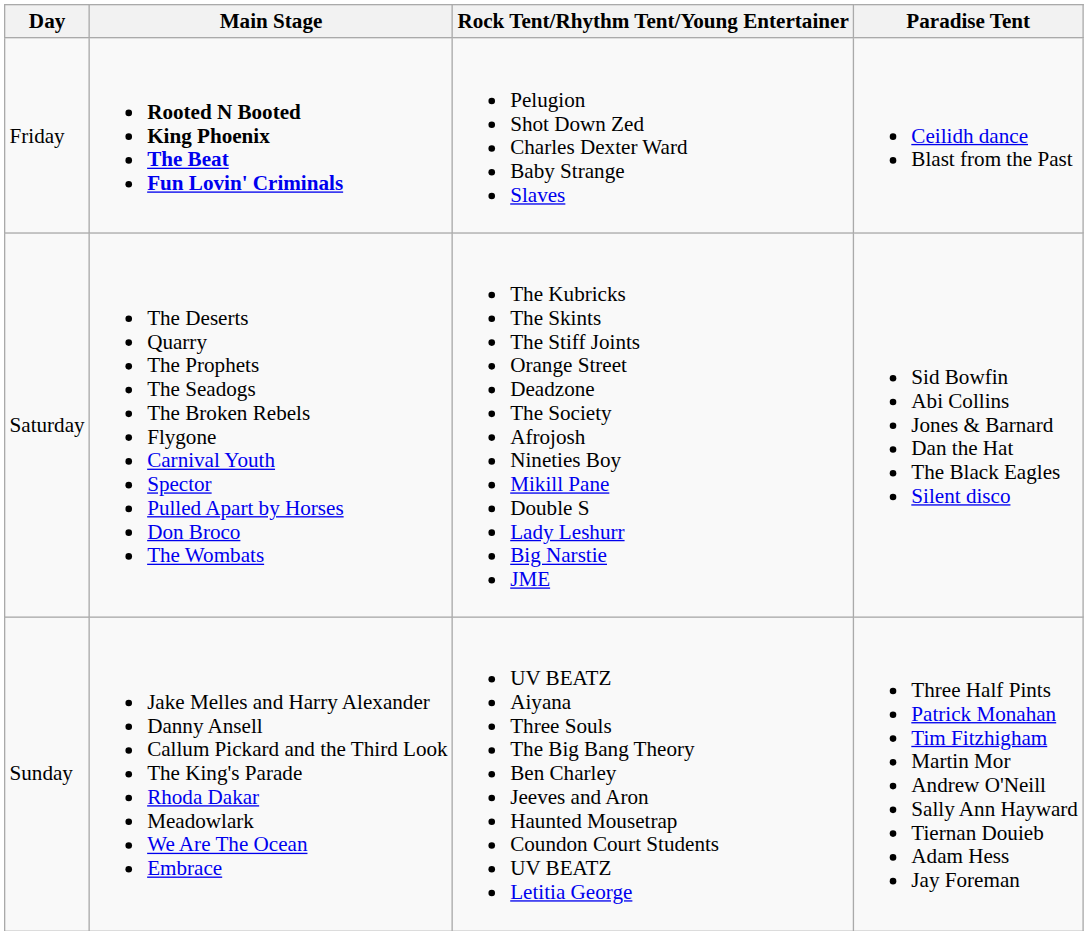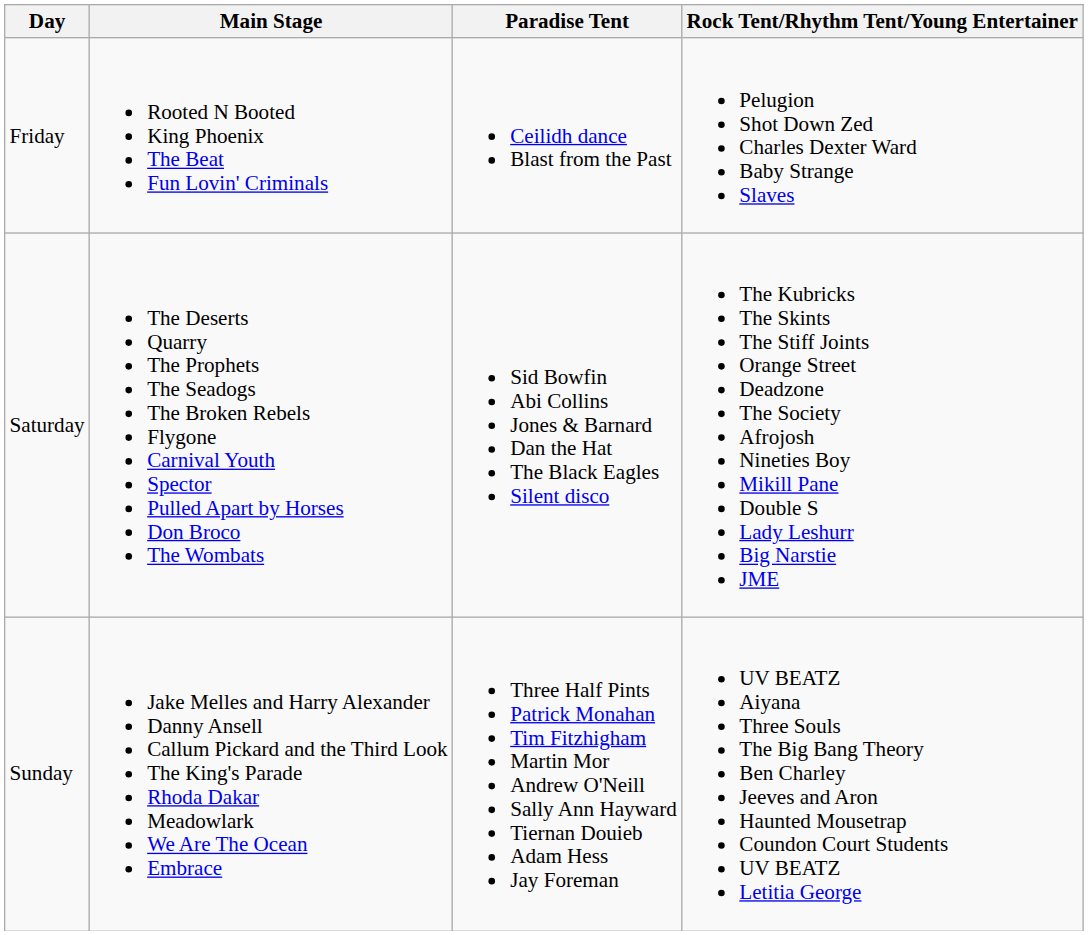columns swapped: Rock Tent/Rhythm Tent/Young Entertainer <-> Paradise Tent
Friday | Main Stage: bold -> normal
